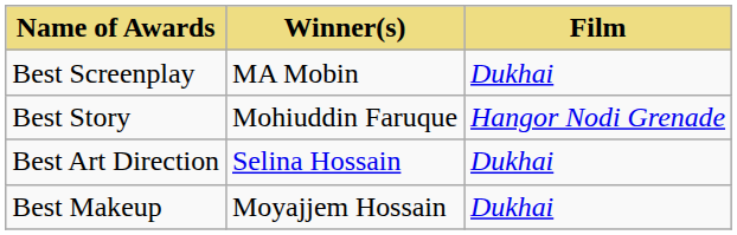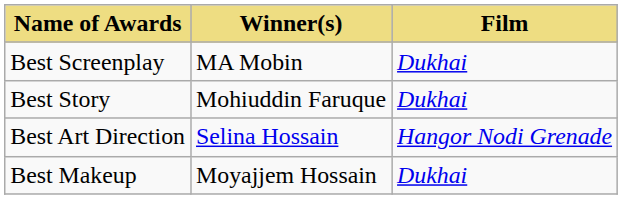Best Story | Film: Hangor Nodi Grenade -> Dukhai
Best Art Direction | Film: Dukhai -> Hangor Nodi Grenade
